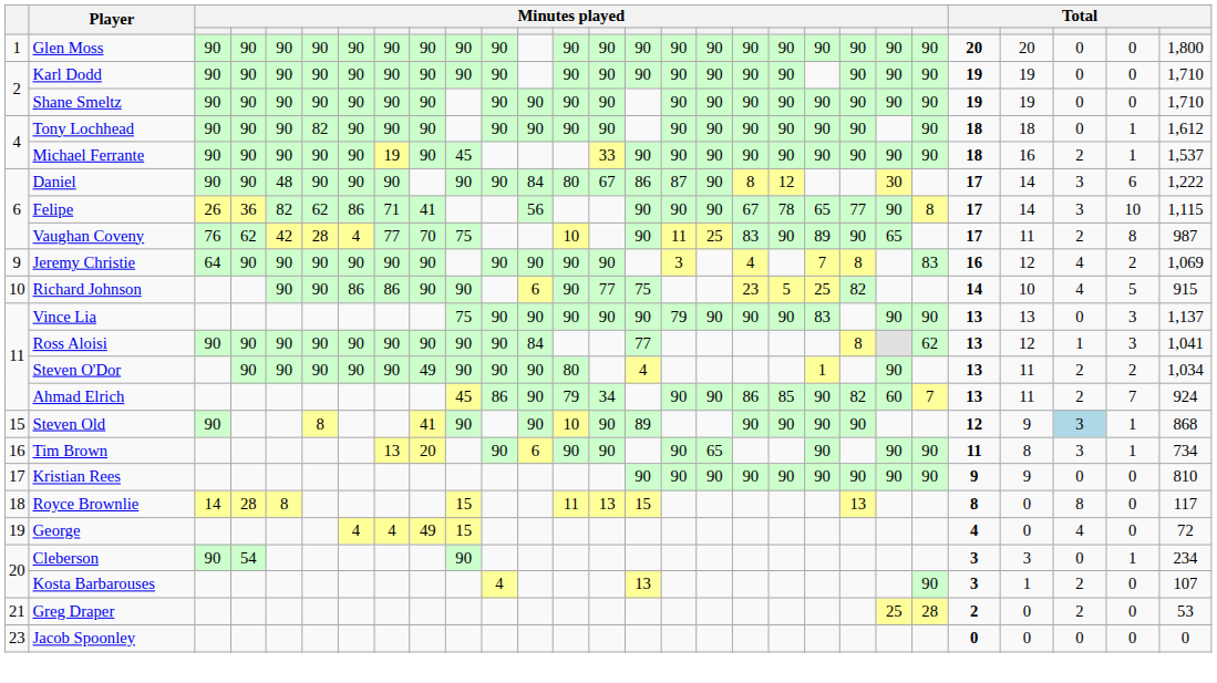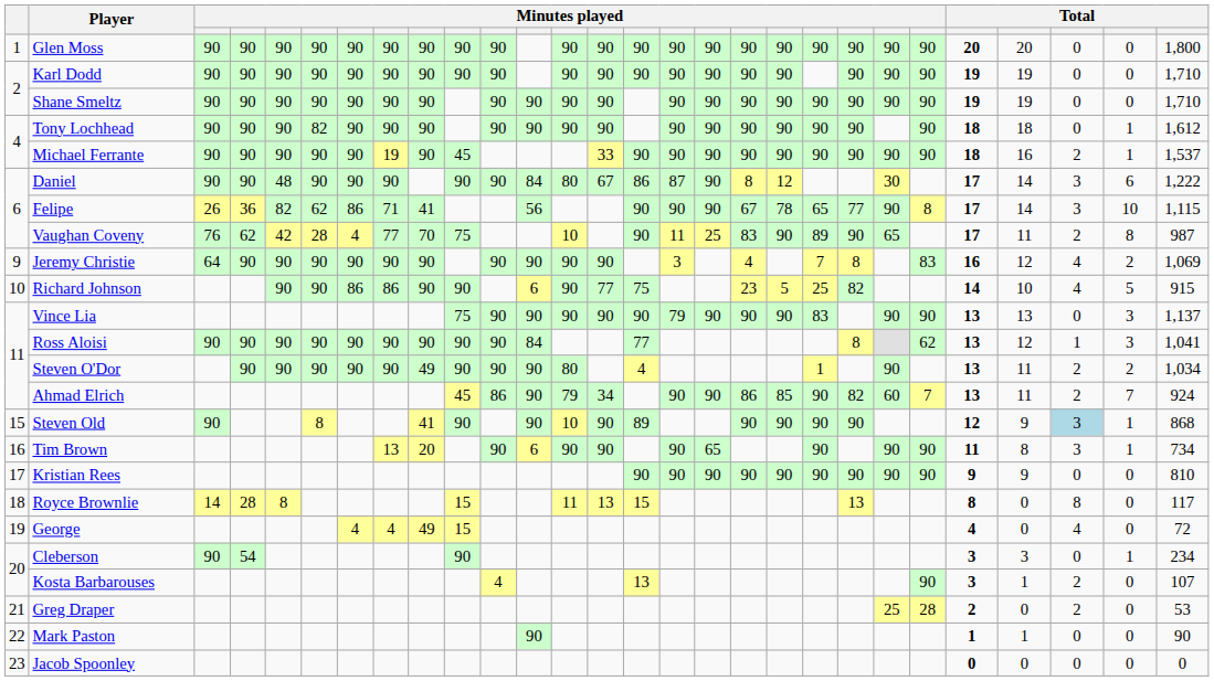+ row: 22 | Mark Paston | 90 | 1 | 1 | 0 | 0 | 90
